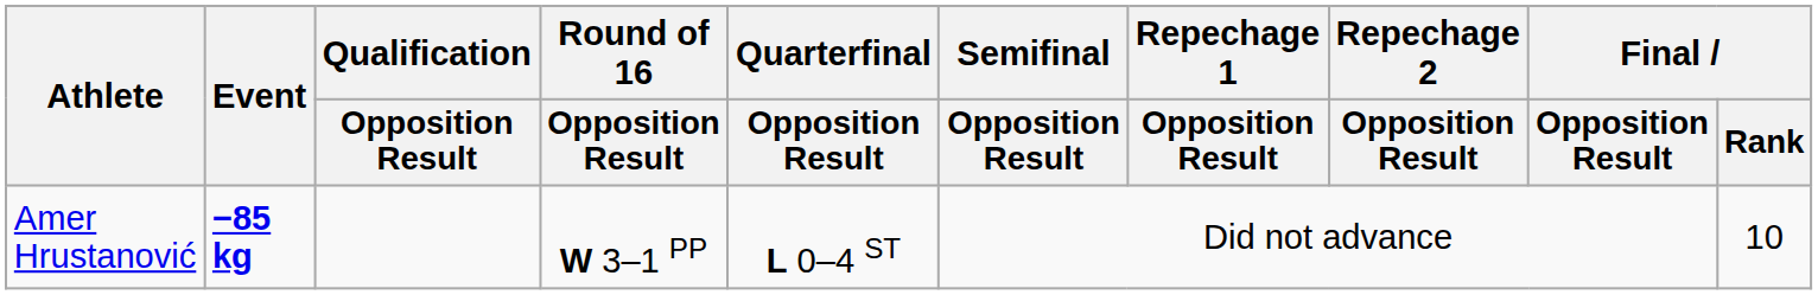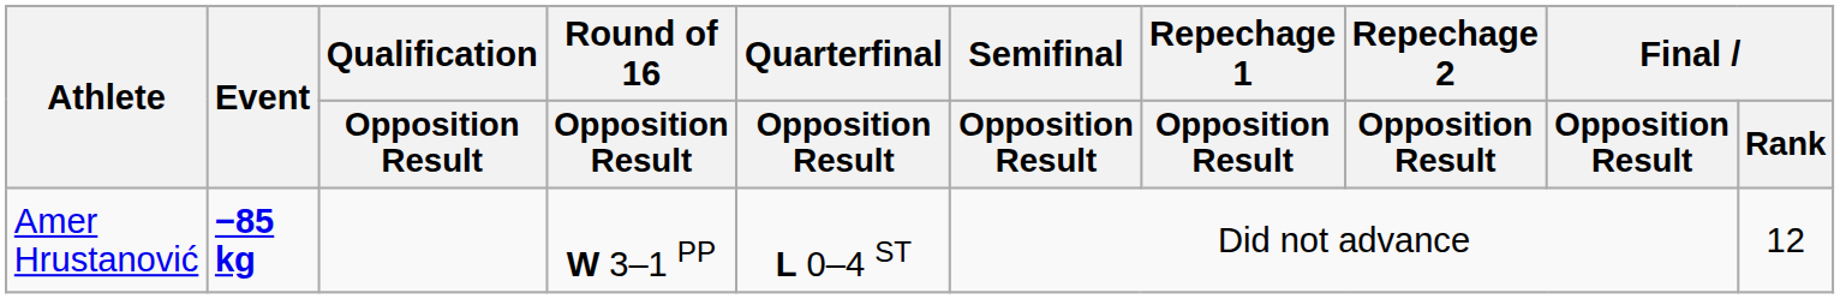Amer Hrustanović | Final / Rank: 10 -> 12
